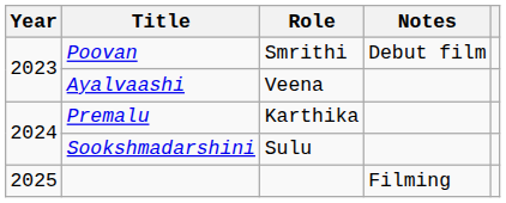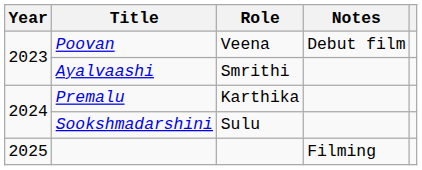Poovan | Role: Smrithi -> Veena
Ayalvaashi | Role: Veena -> Smrithi
